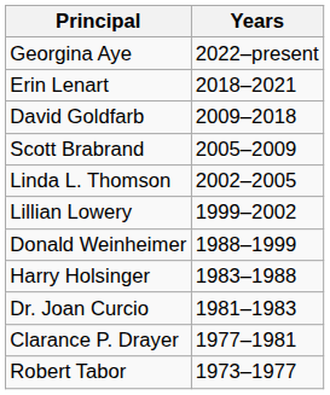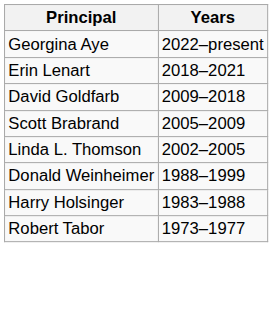- row: Lillian Lowery | 1999–2002
- row: Dr. Joan Curcio | 1981–1983
- row: Clarance P. Drayer | 1977–1981
